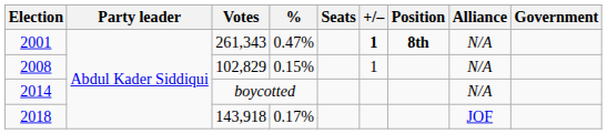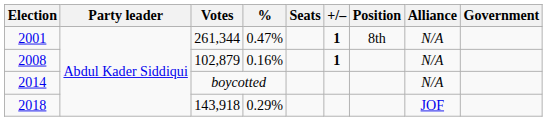2001 | Votes: 261,343 -> 261,344
2001 | Position: bold -> normal
2008 | Votes: 102,829 -> 102,879
2008 | %: 0.15% -> 0.16%
2008 | +/–: normal -> bold
2018 | %: 0.17% -> 0.29%
